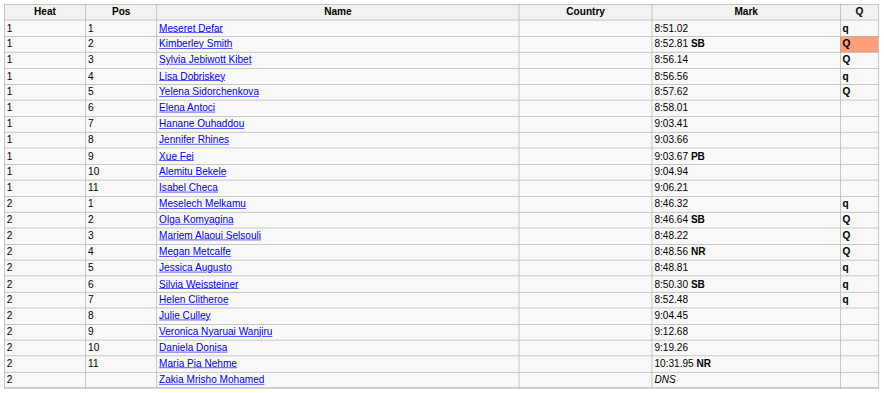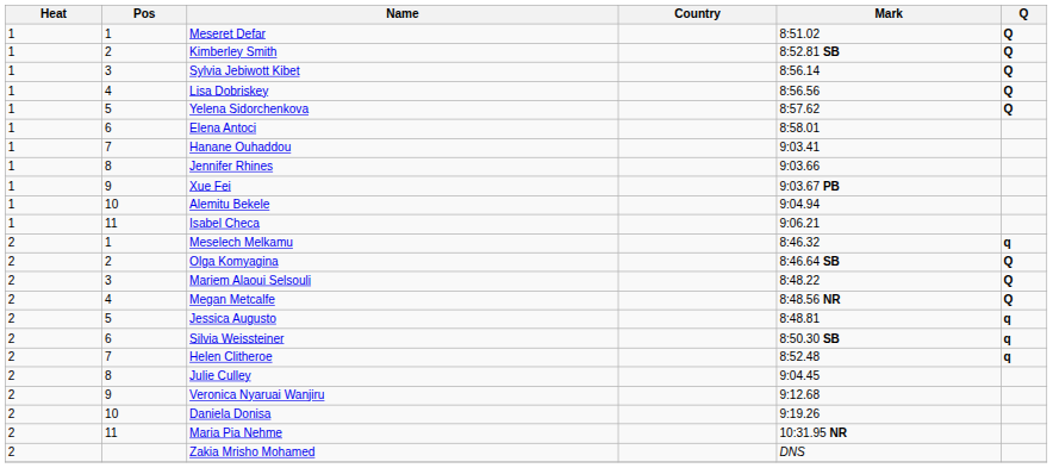Meseret Defar | Q: q -> Q
Kimberley Smith | Q: lightsalmon background -> no background
Lisa Dobriskey | Q: q -> Q
